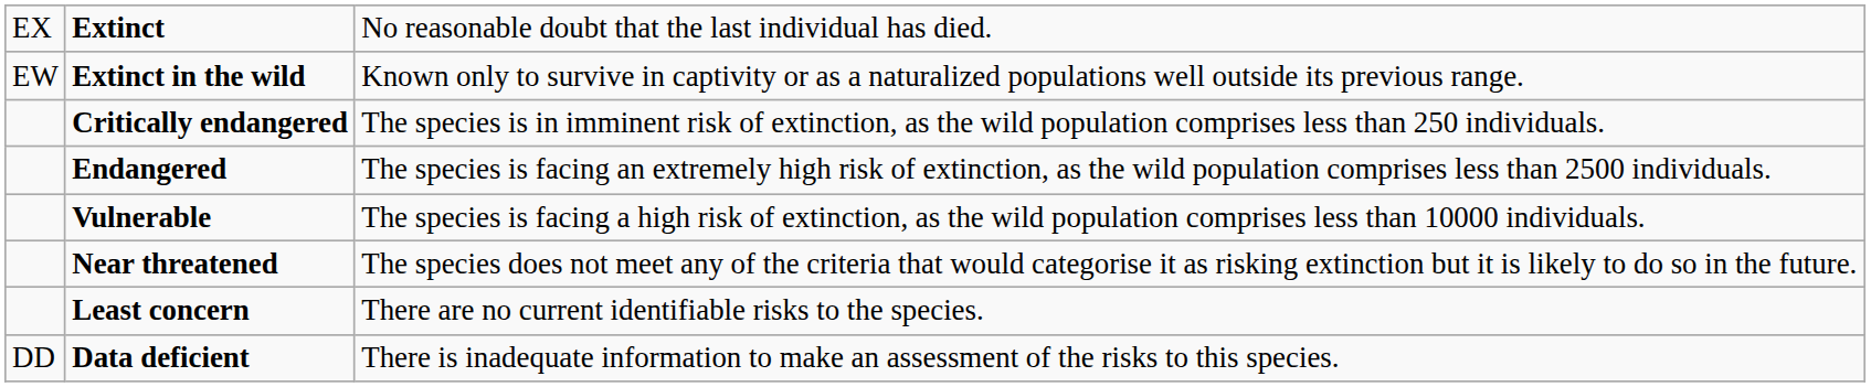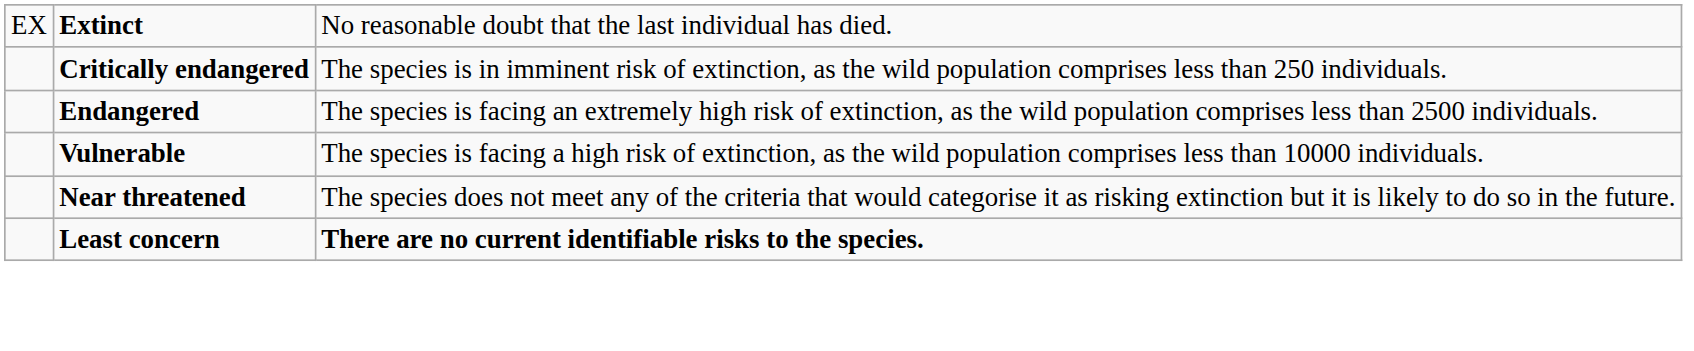- row: EW | Extinct in the wild | Known only to survive in captivity or as a naturalized populations well outside its previous range.
Least concern | column 3: normal -> bold
- row: DD | Data deficient | There is inadequate information to make an assessment of the risks to this species.
